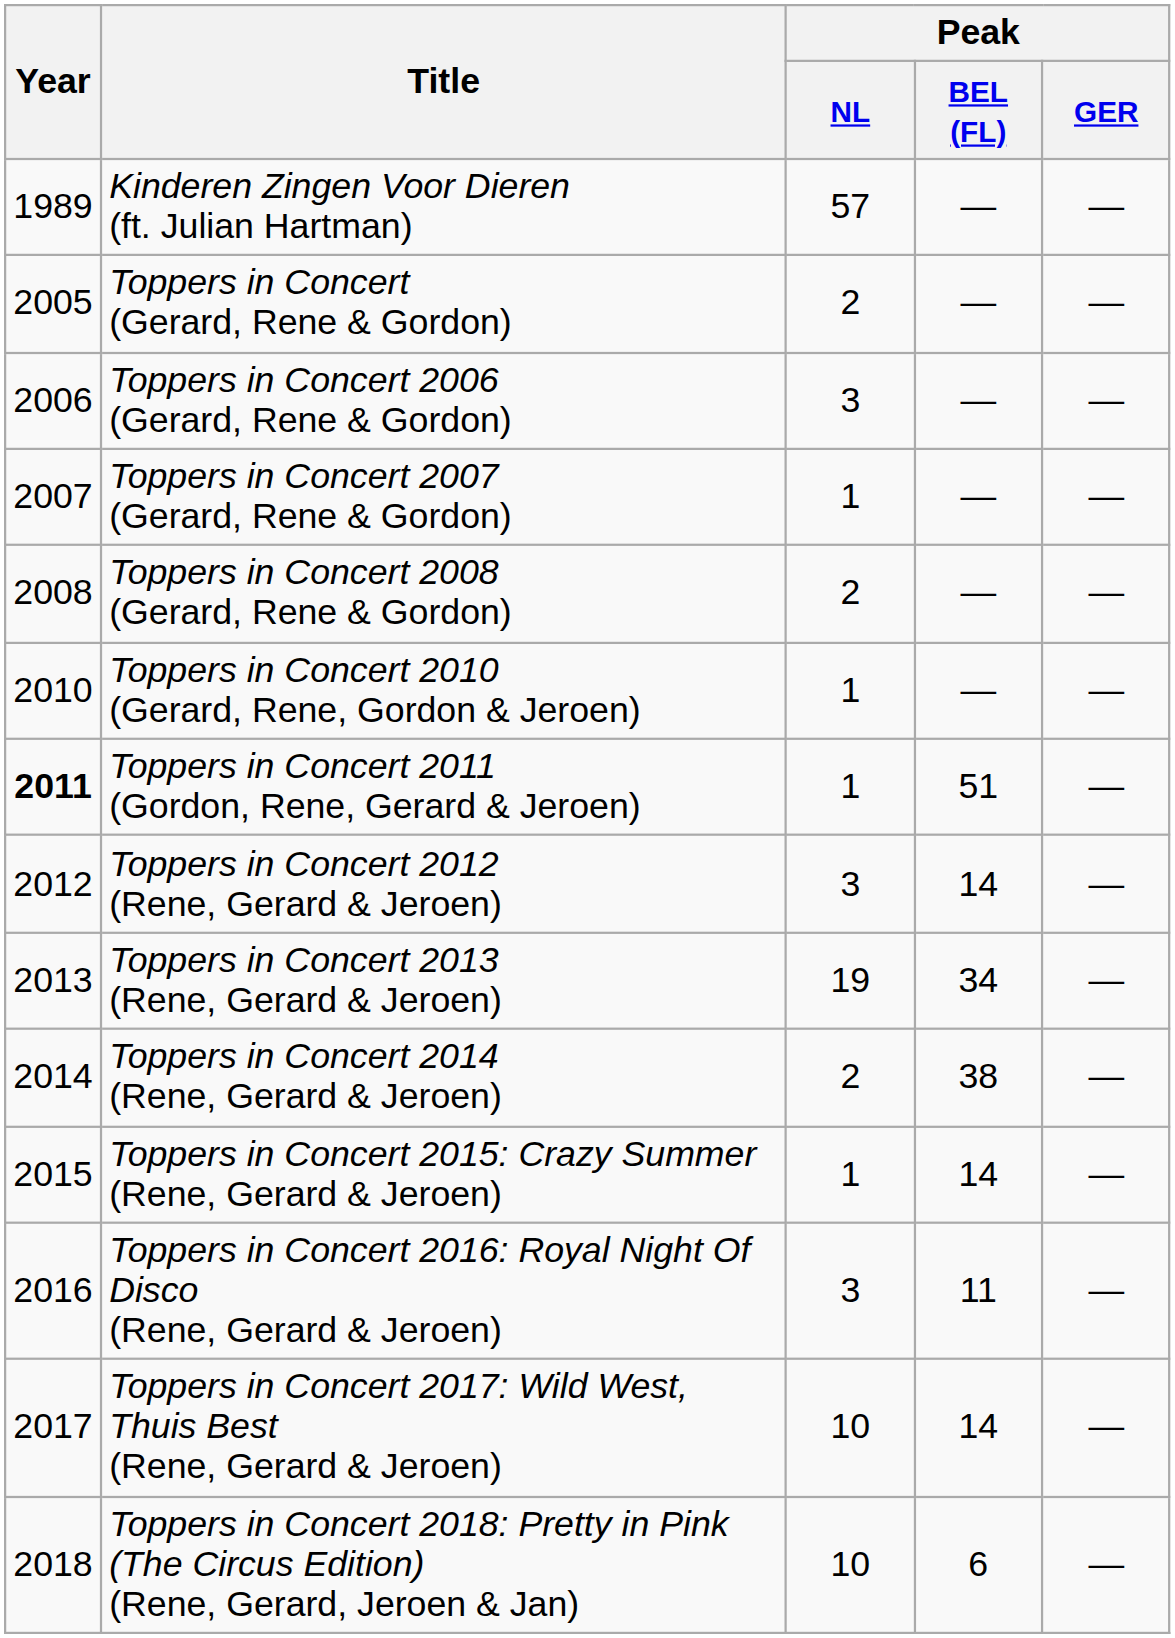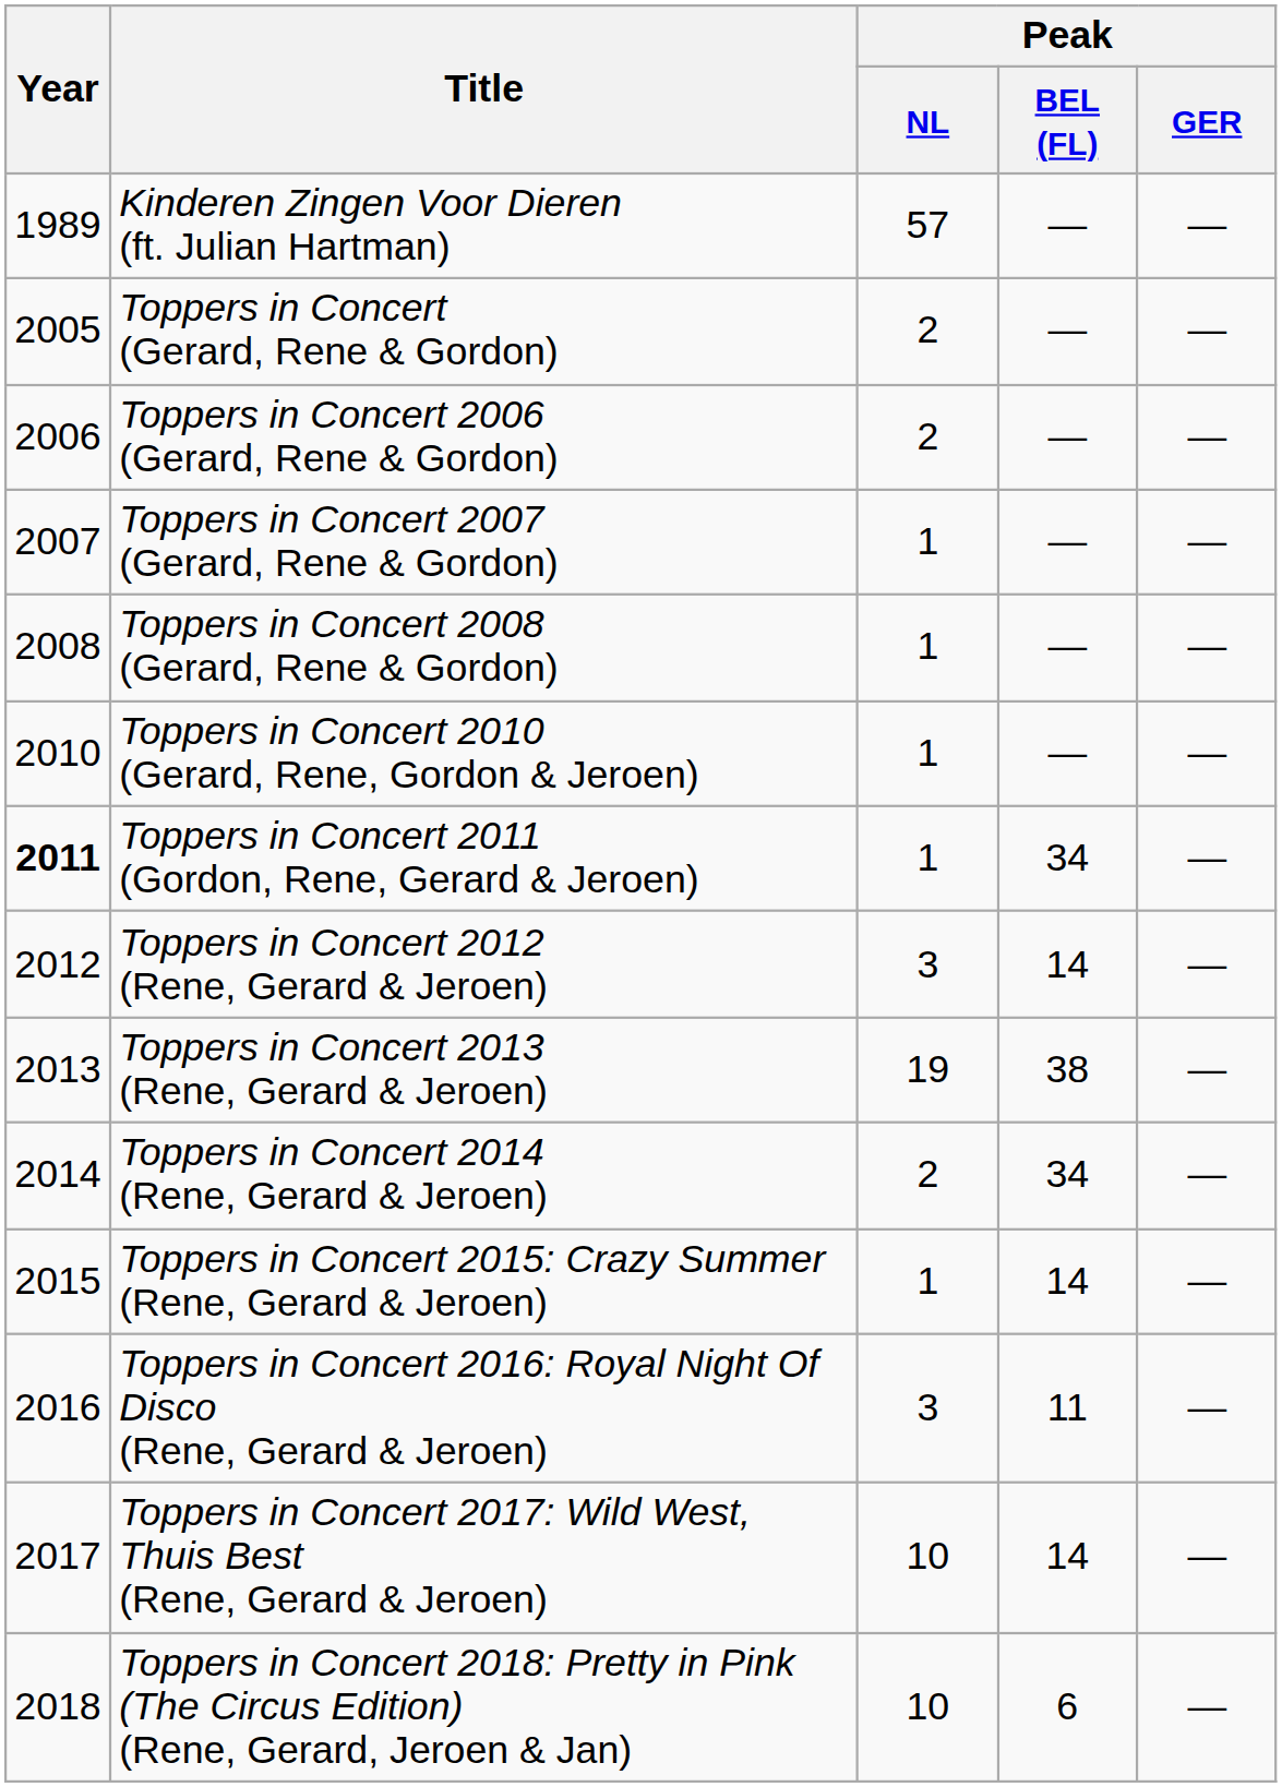Toppers in Concert 2006 (Gerard, Rene & Gordon) | Peak / NL: 3 -> 2
Toppers in Concert 2008 (Gerard, Rene & Gordon) | Peak / NL: 2 -> 1
Toppers in Concert 2011 (Gordon, Rene, Gerard & Jeroen) | Peak / BEL (FL): 51 -> 34
Toppers in Concert 2013 (Rene, Gerard & Jeroen) | Peak / BEL (FL): 34 -> 38
Toppers in Concert 2014 (Rene, Gerard & Jeroen) | Peak / BEL (FL): 38 -> 34
